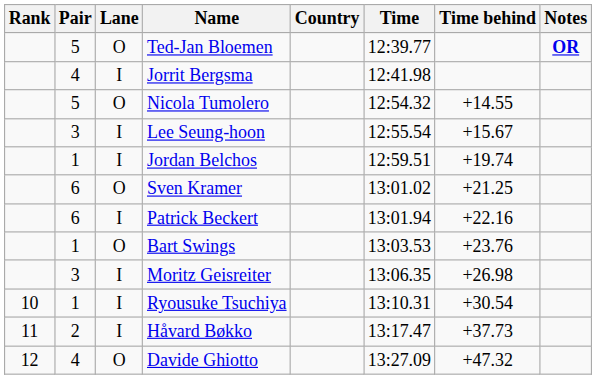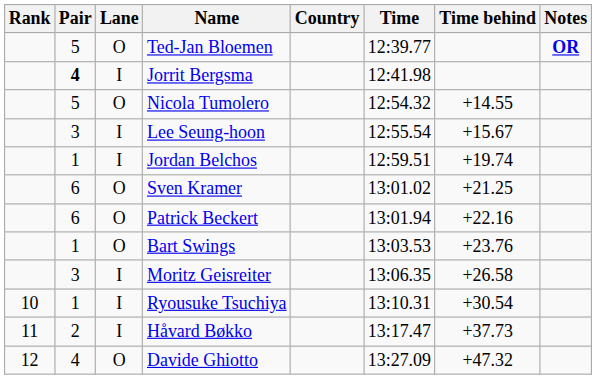Jorrit Bergsma | Pair: normal -> bold
Patrick Beckert | Lane: I -> O
Moritz Geisreiter | Time behind: +26.98 -> +26.58
